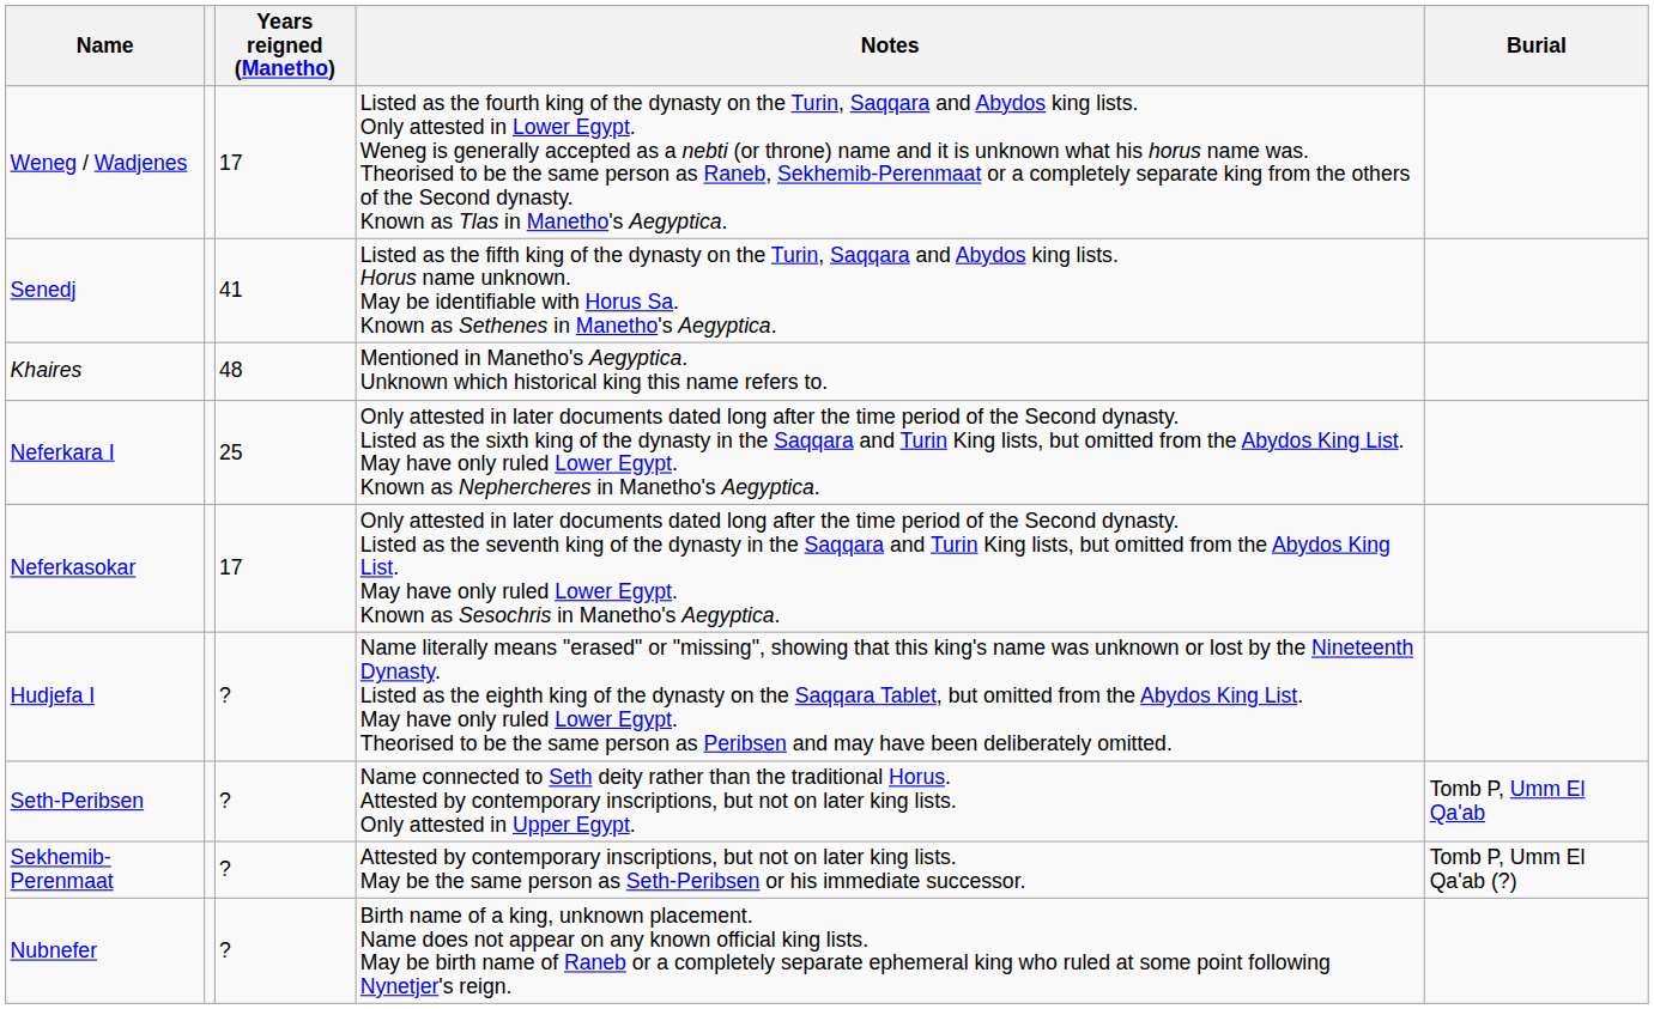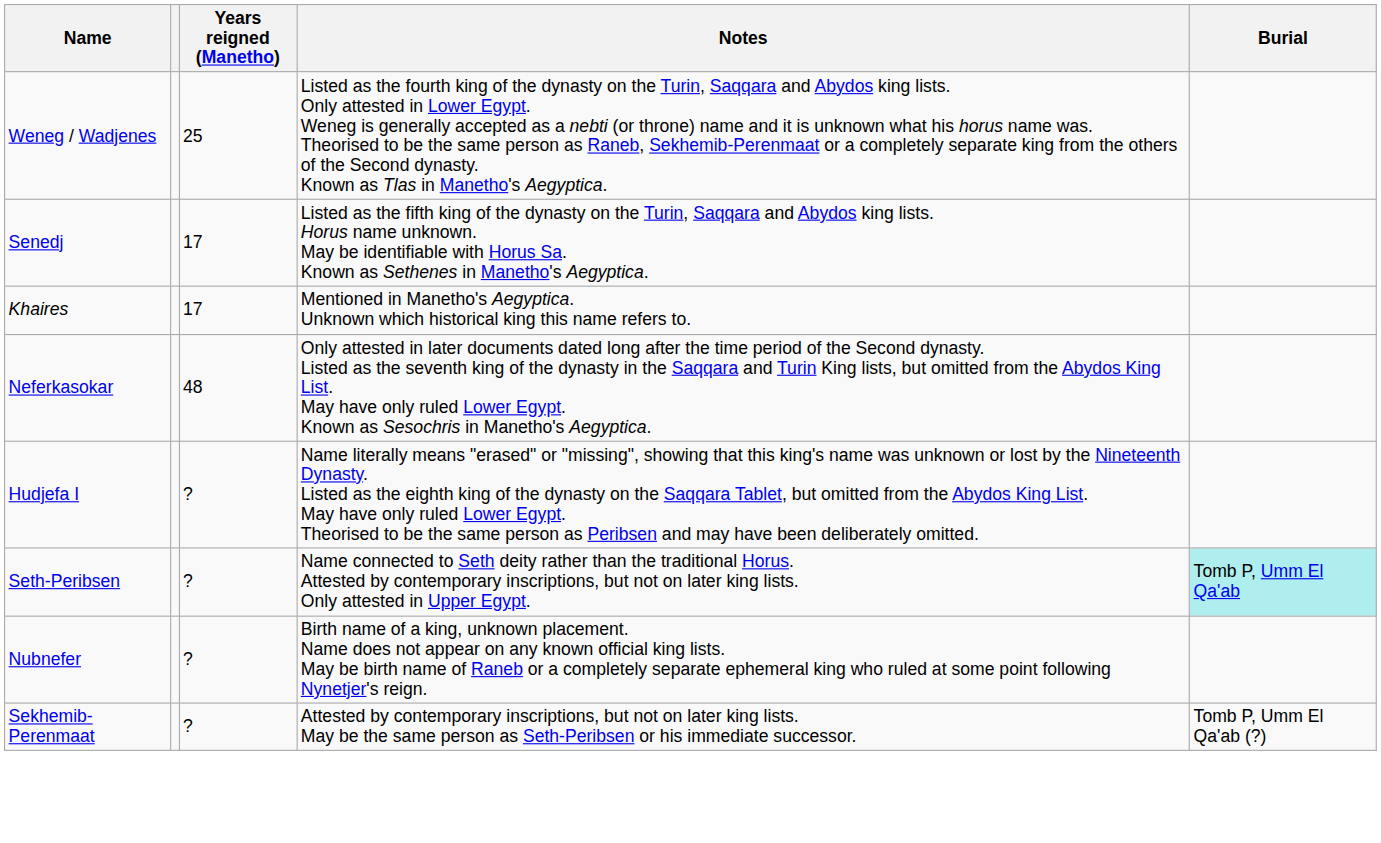Weneg / Wadjenes | Years reigned (Manetho): 17 -> 25
Senedj | Years reigned (Manetho): 41 -> 17
Khaires | Years reigned (Manetho): 48 -> 17
- row: Neferkara I | 25 | Only attested in later documents dated long after the time period of the Second dynasty. Listed as the sixth king of the dynasty in the Saqqara and Turin King lists, but omitted from the Abydos King List. May have only ruled Lower Egypt. Known as Nephercheres in Manetho's Aegyptica.
Neferkasokar | Years reigned (Manetho): 17 -> 48
Seth-Peribsen | Burial: no background -> paleturquoise background
rows swapped: Sekhemib-Perenmaat <-> Nubnefer
